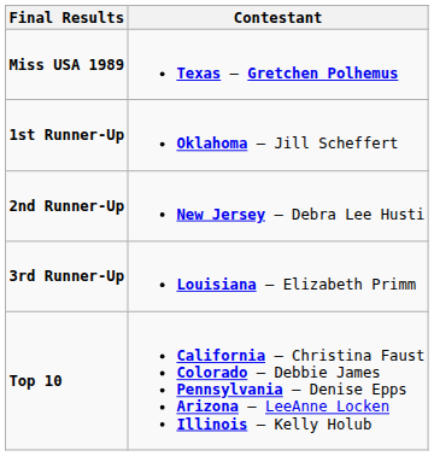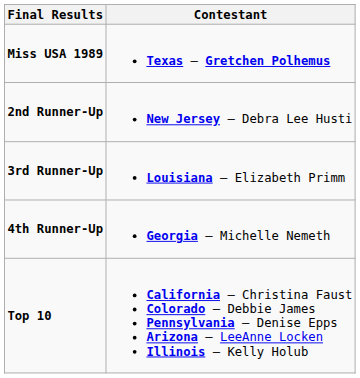- row: 1st Runner-Up | Oklahoma – Jill Scheffert
+ row: 4th Runner-Up | Georgia – Michelle Nemeth
